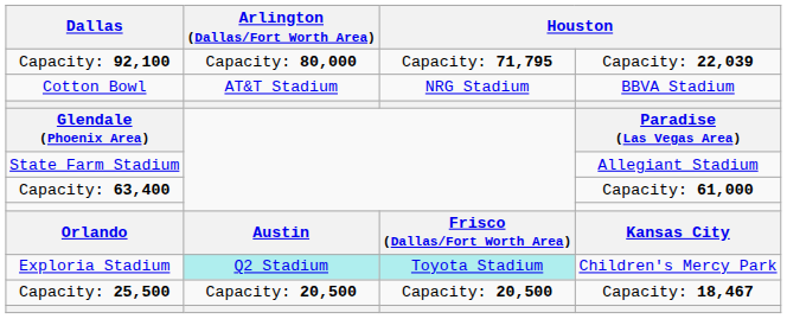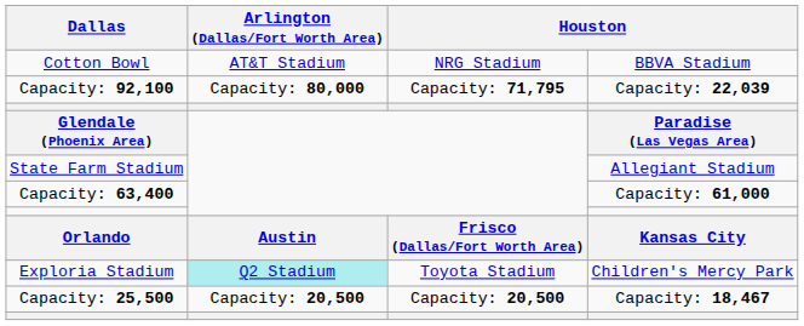rows swapped: Cotton Bowl <-> Capacity: 92,100
Exploria Stadium | column 3: paleturquoise background -> no background
